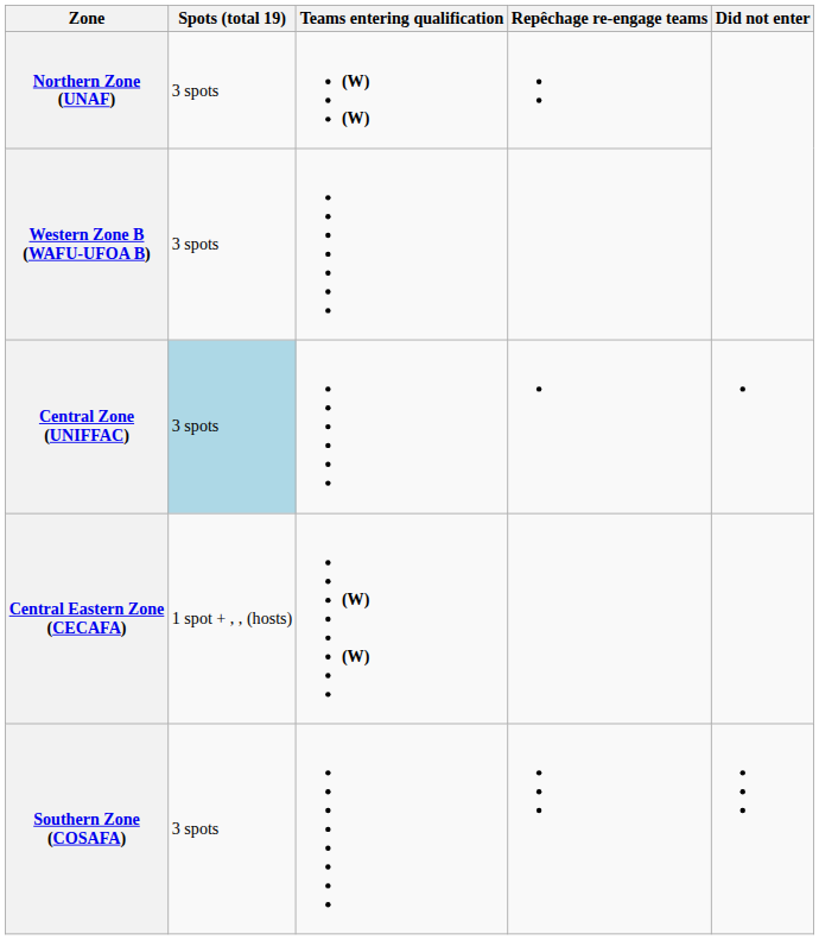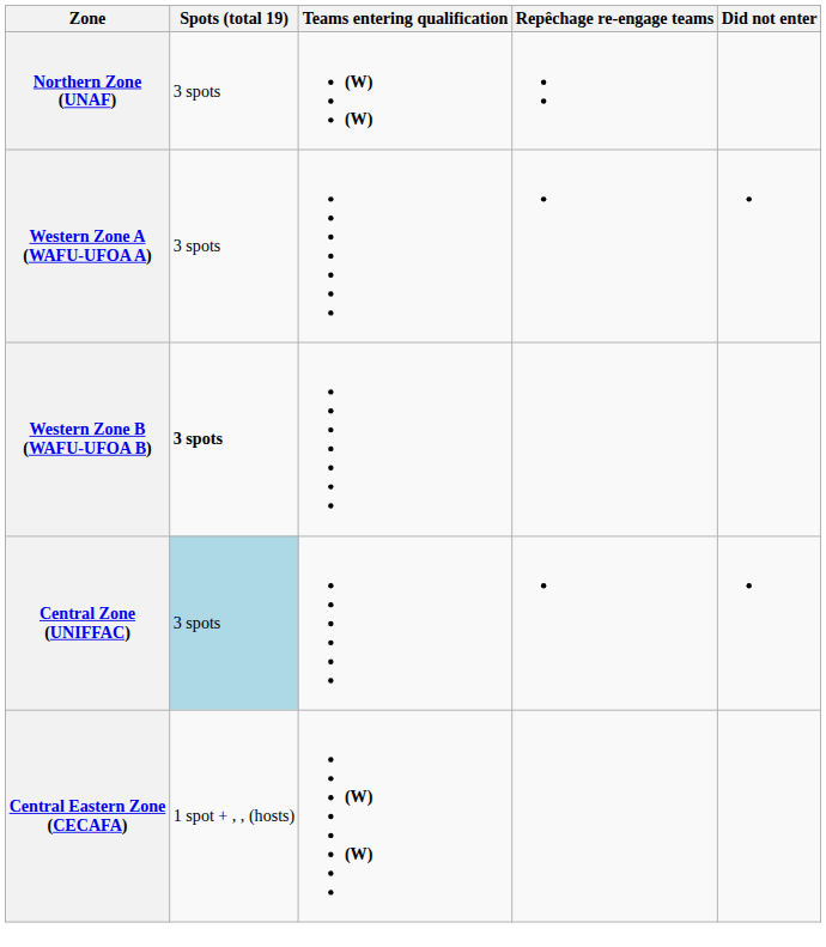+ row: Western Zone A (WAFU-UFOA A) | 3 spots
Western Zone B (WAFU-UFOA B) | Spots (total 19): normal -> bold
- row: Southern Zone (COSAFA) | 3 spots
